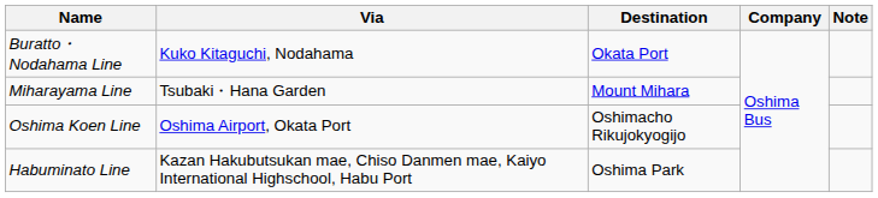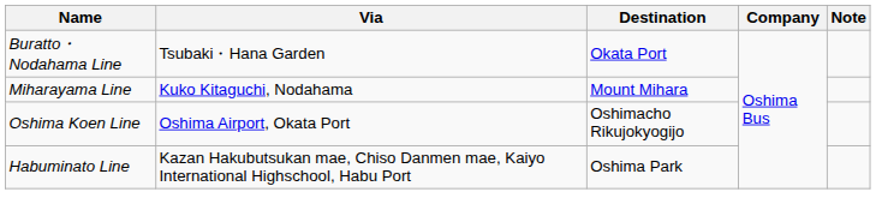Buratto・Nodahama Line | Via: Kuko Kitaguchi, Nodahama -> Tsubaki・Hana Garden
Miharayama Line | Via: Tsubaki・Hana Garden -> Kuko Kitaguchi, Nodahama
